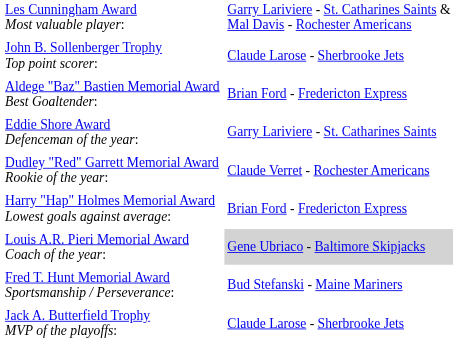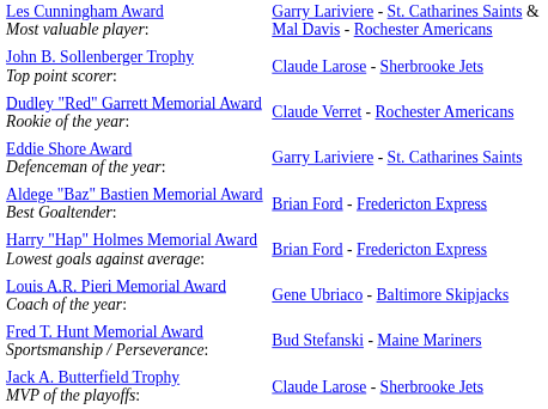rows swapped: Dudley "Red" Garrett Memorial Award Rookie of the year: <-> Aldege "Baz" Bastien Memorial Award Best Goaltender:
Louis A.R. Pieri Memorial Award Coach of the year: | column 2: lightgrey background -> no background
